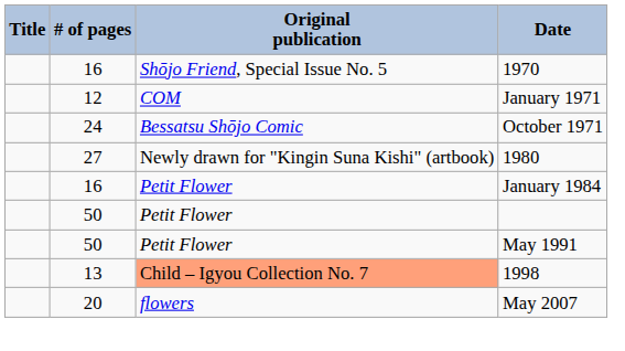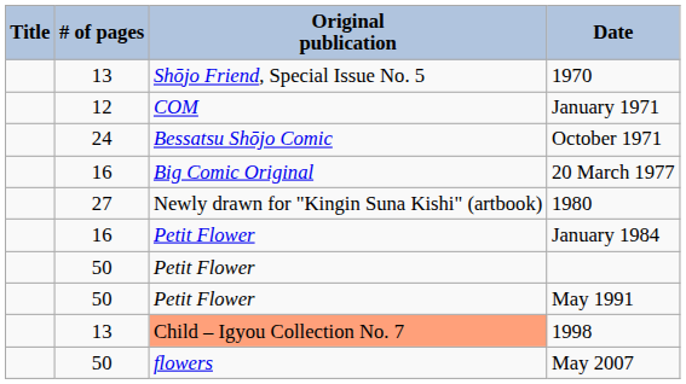1970 | # of pages: 16 -> 13
+ row: 16 | Big Comic Original | 20 March 1977
May 2007 | # of pages: 20 -> 50
